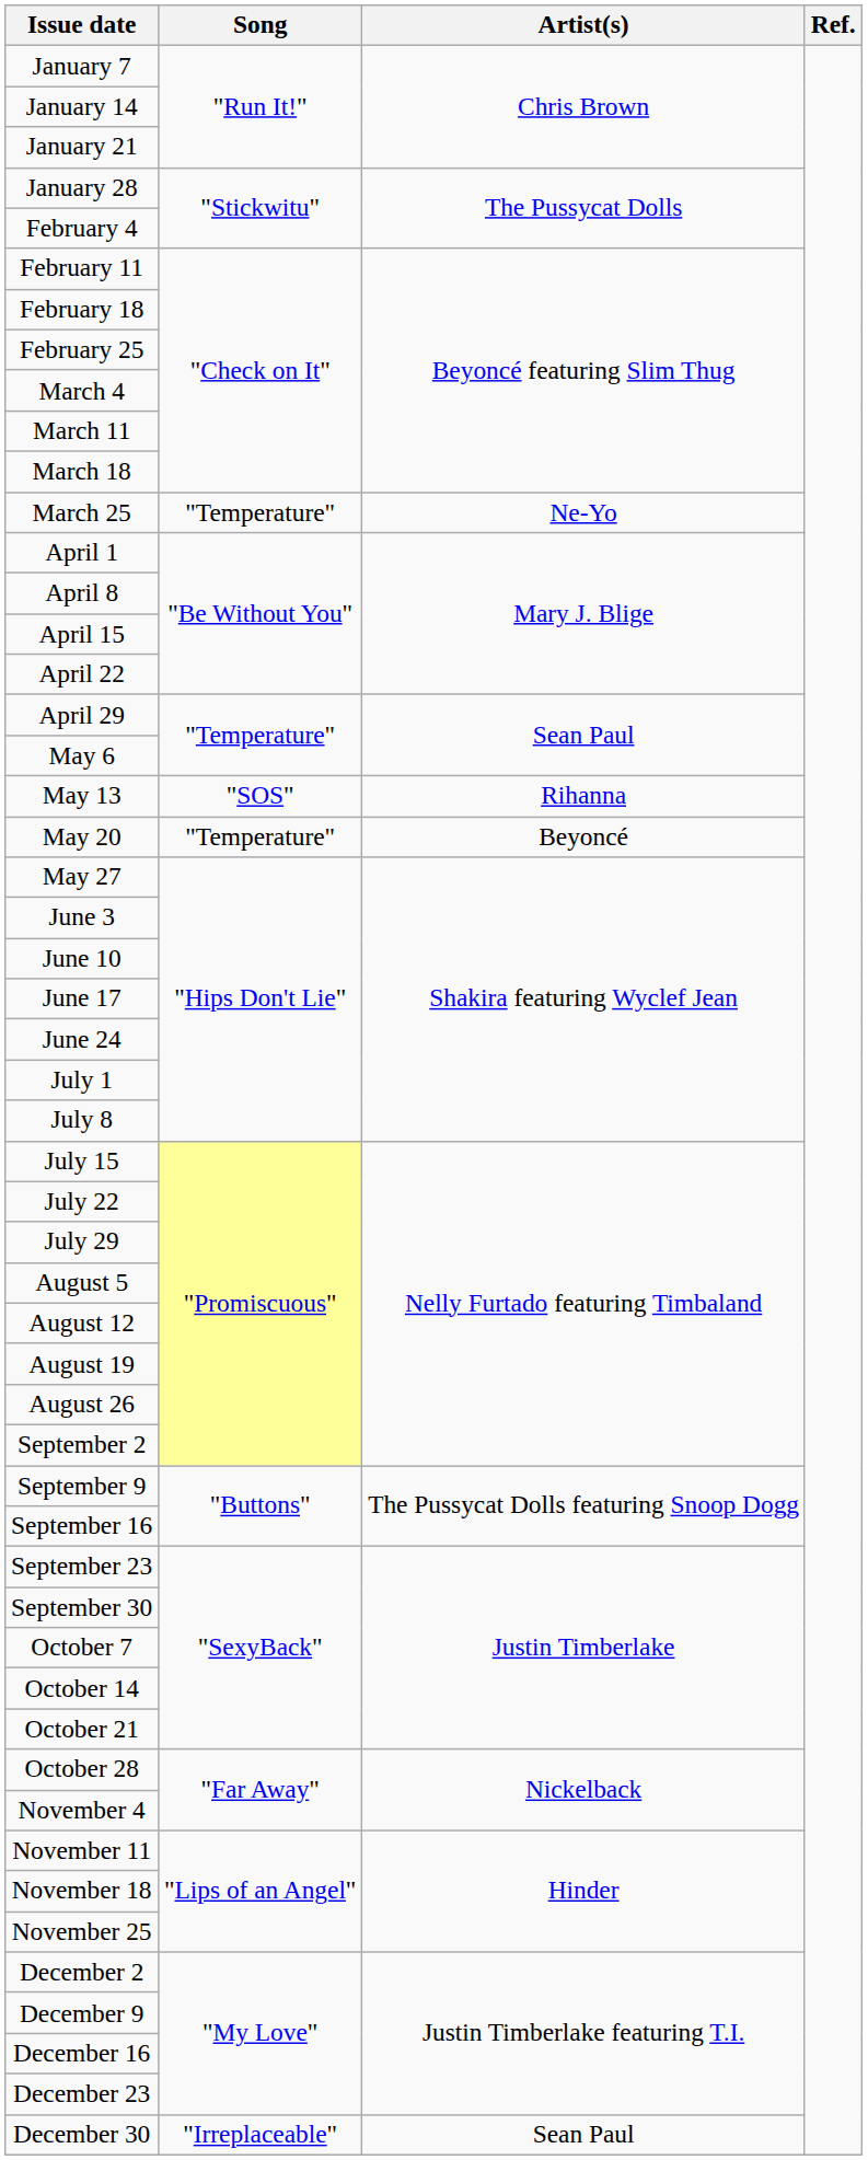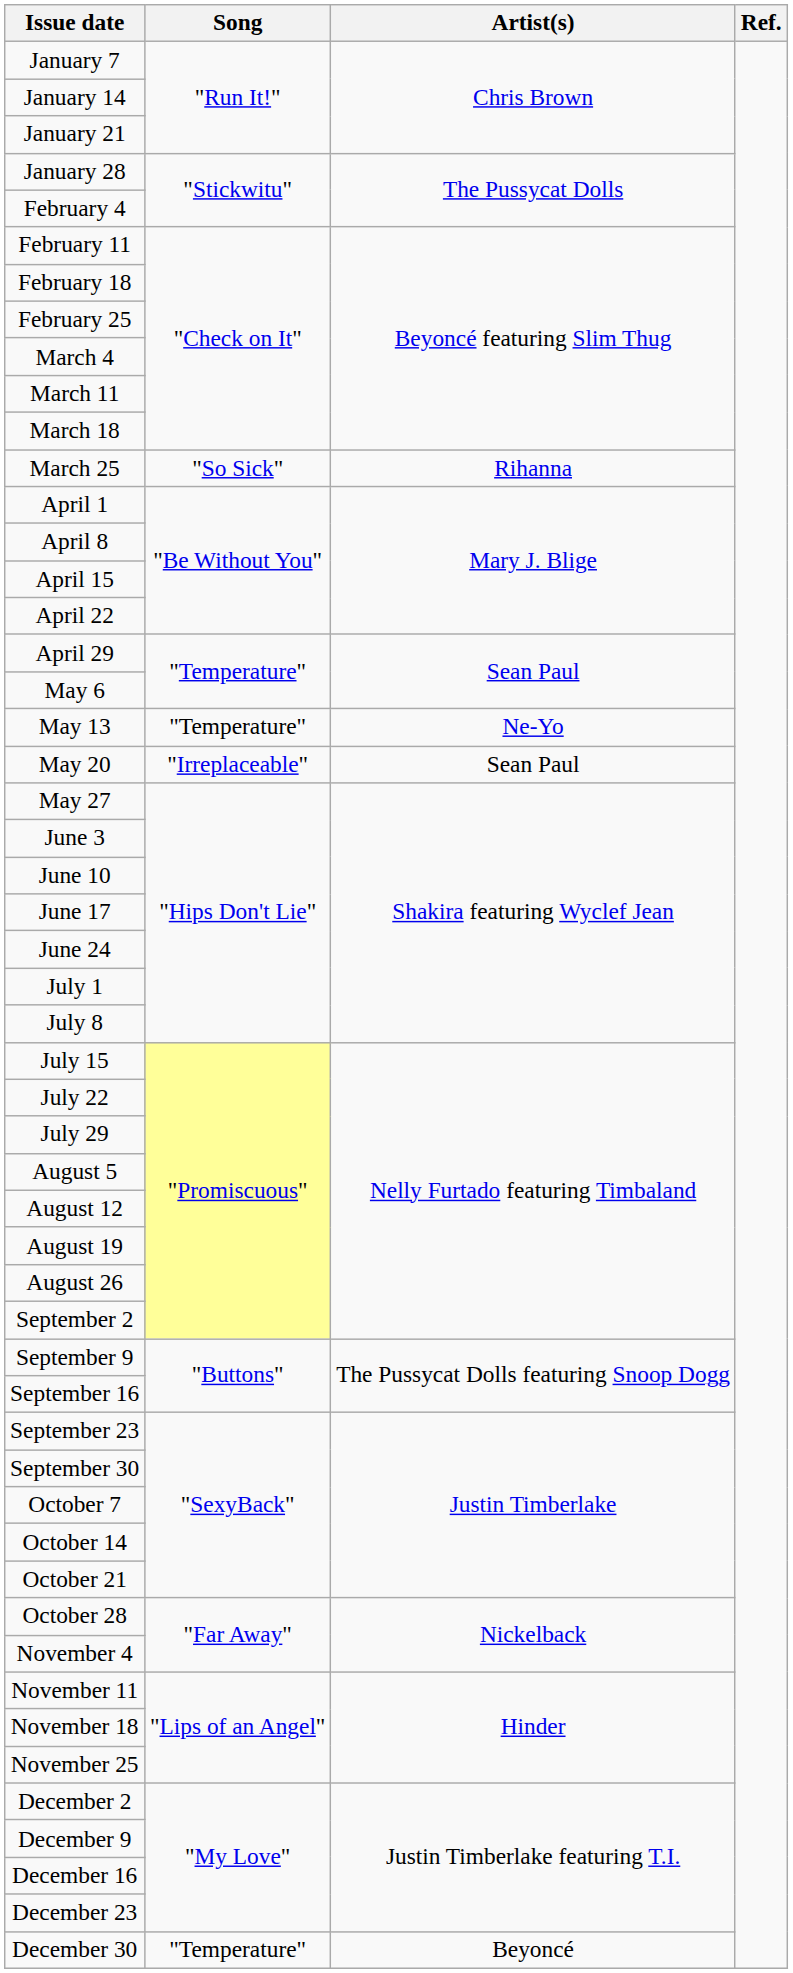March 25 | Song: "Temperature" -> "So Sick"
March 25 | Artist(s): Ne-Yo -> Rihanna
May 13 | Song: "SOS" -> "Temperature"
May 13 | Artist(s): Rihanna -> Ne-Yo
May 20 | Song: "Temperature" -> "Irreplaceable"
May 20 | Artist(s): Beyoncé -> Sean Paul
December 30 | Song: "Irreplaceable" -> "Temperature"
December 30 | Artist(s): Sean Paul -> Beyoncé
